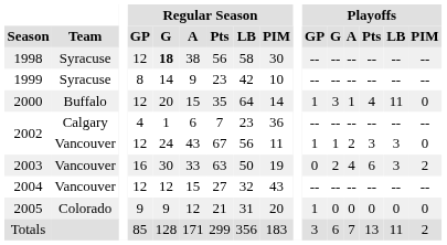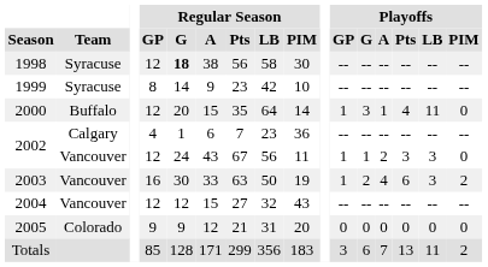2003 | Playoffs / GP: 0 -> 1
2005 | Playoffs / GP: 1 -> 0
